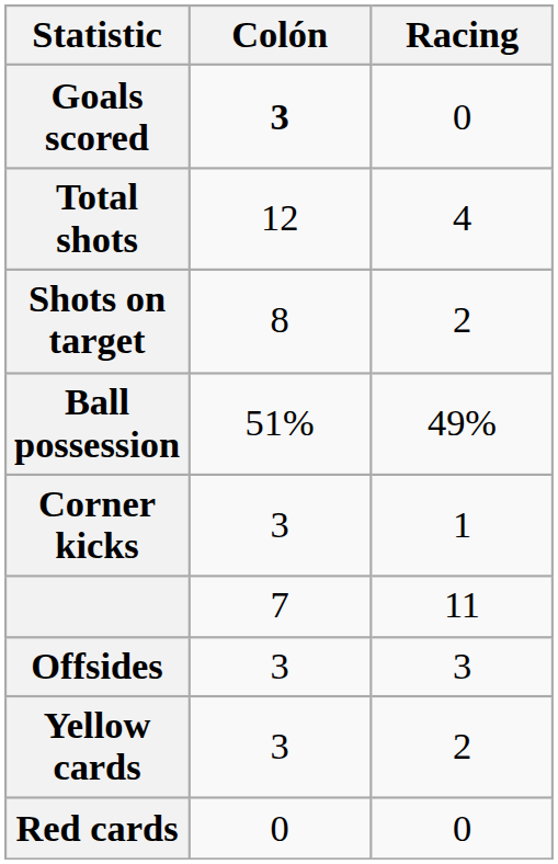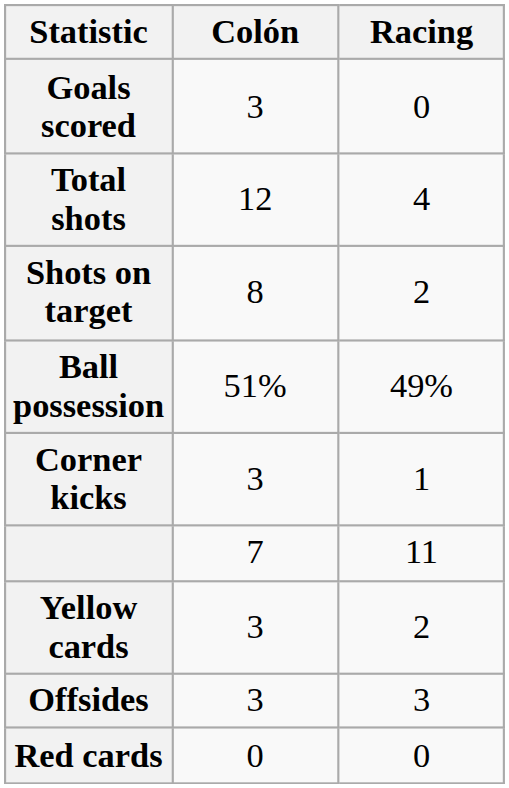Goals scored | Colón: bold -> normal
rows swapped: Offsides <-> Yellow cards
